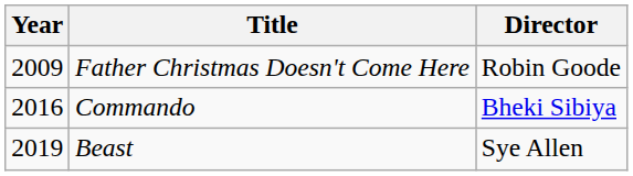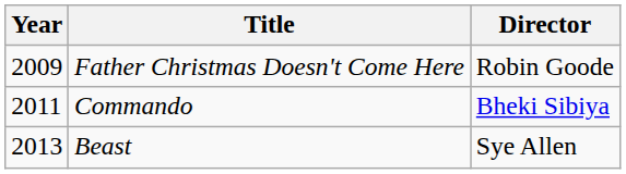Commando | Year: 2016 -> 2011
Beast | Year: 2019 -> 2013
